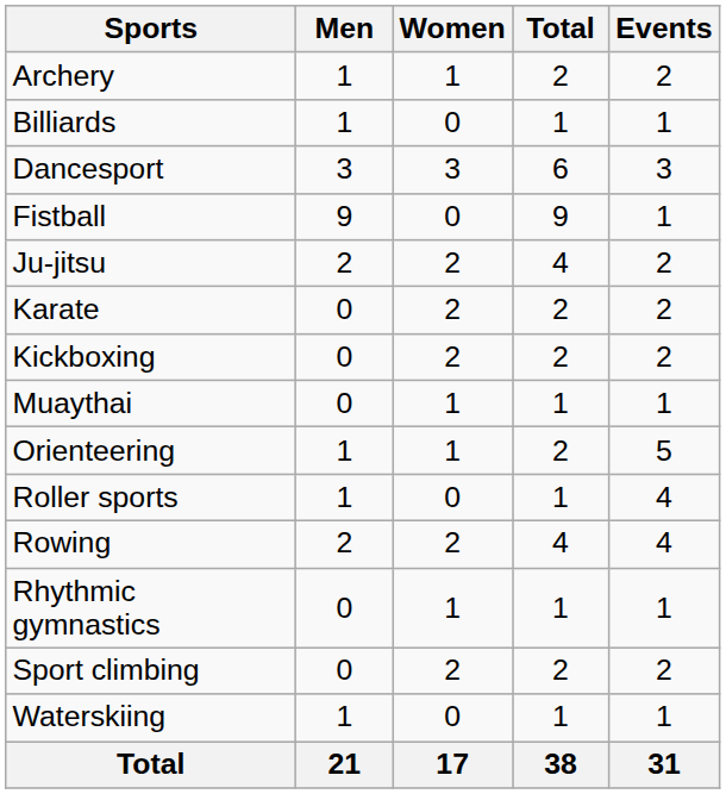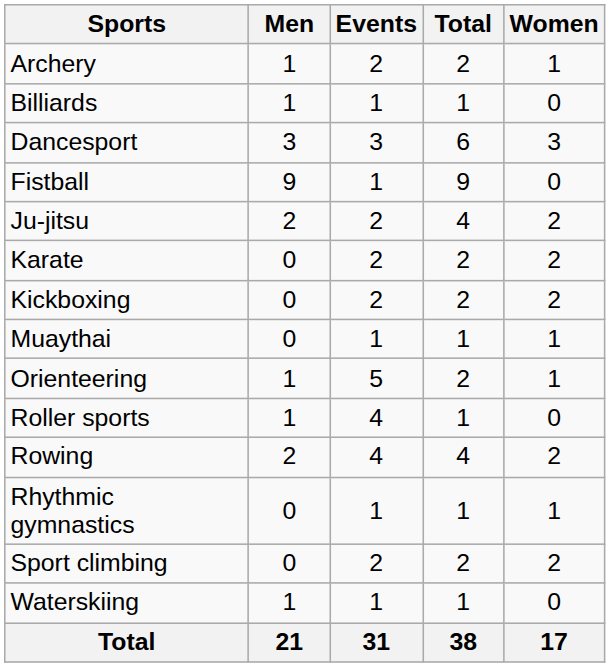columns swapped: Women <-> Events
